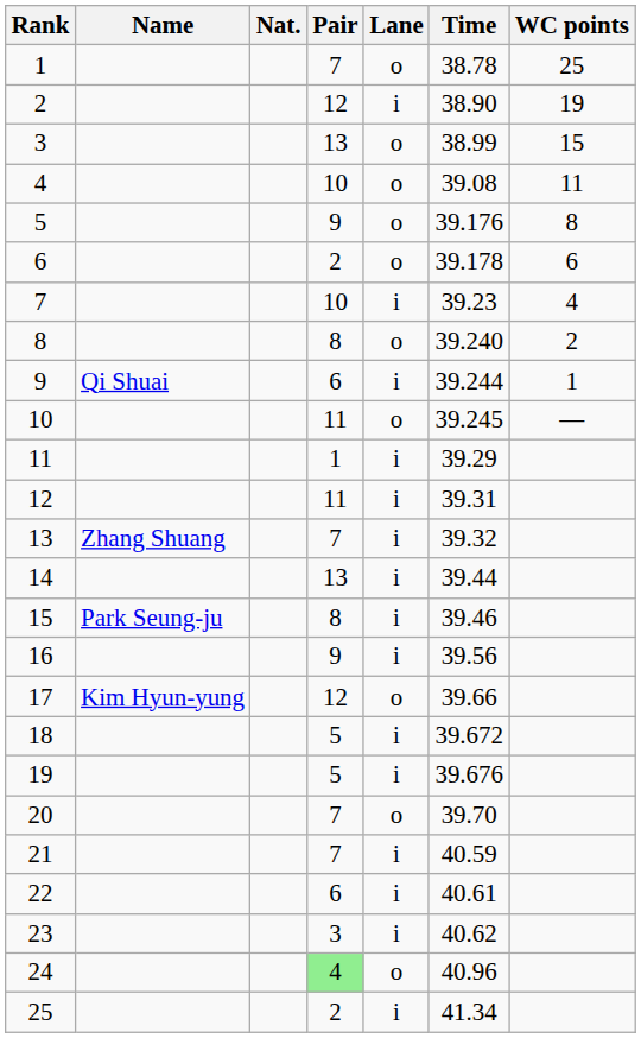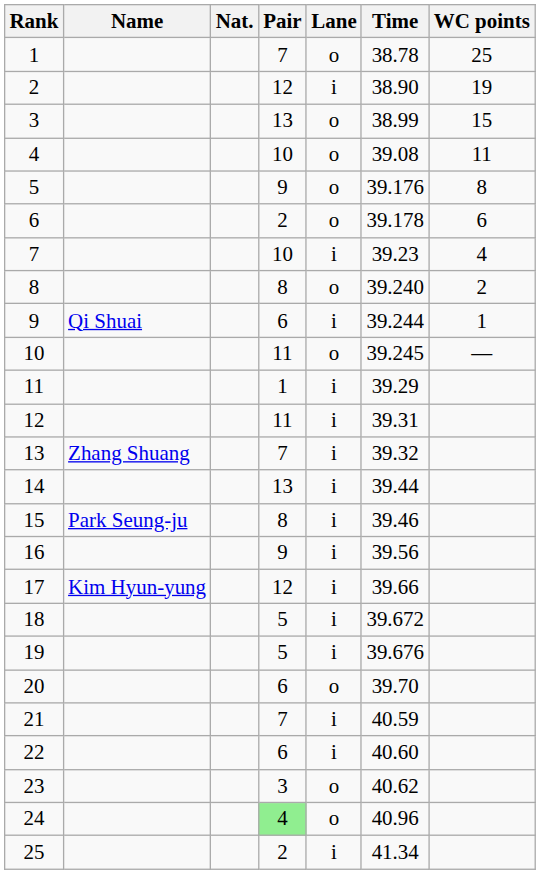17 | Lane: o -> i
20 | Pair: 7 -> 6
22 | Time: 40.61 -> 40.60
23 | Lane: i -> o
